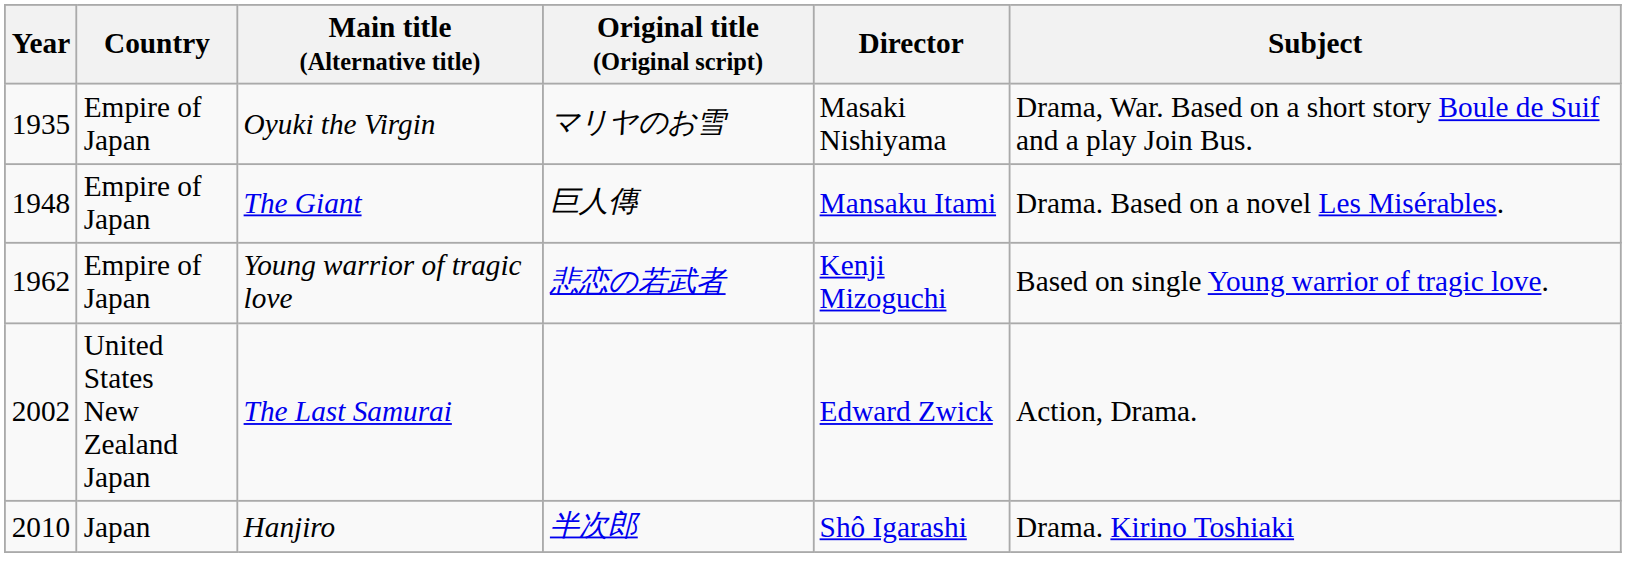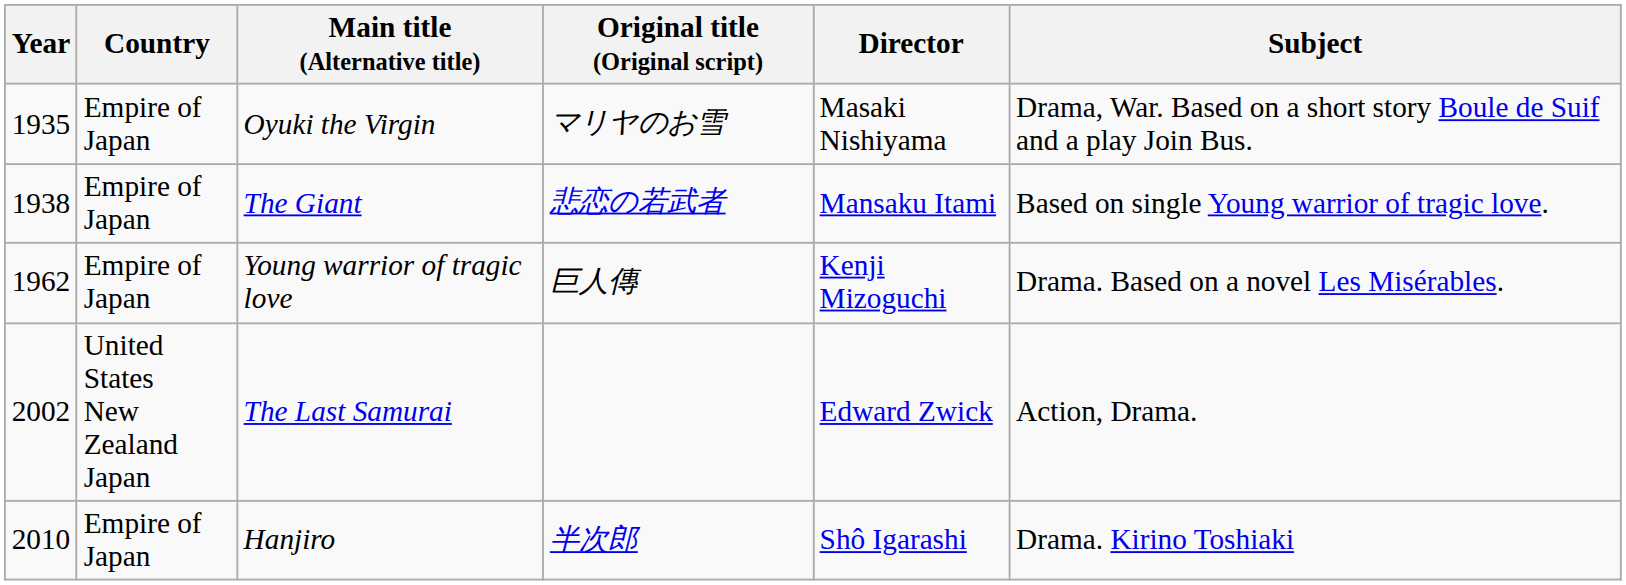The Giant | Year: 1948 -> 1938
The Giant | Original title (Original script): 巨人傳 -> 悲恋の若武者
The Giant | Subject: Drama. Based on a novel Les Misérables. -> Based on single Young warrior of tragic love.
Young warrior of tragic love | Original title (Original script): 悲恋の若武者 -> 巨人傳
Young warrior of tragic love | Subject: Based on single Young warrior of tragic love. -> Drama. Based on a novel Les Misérables.
Hanjiro | Country: Japan -> Empire of Japan
